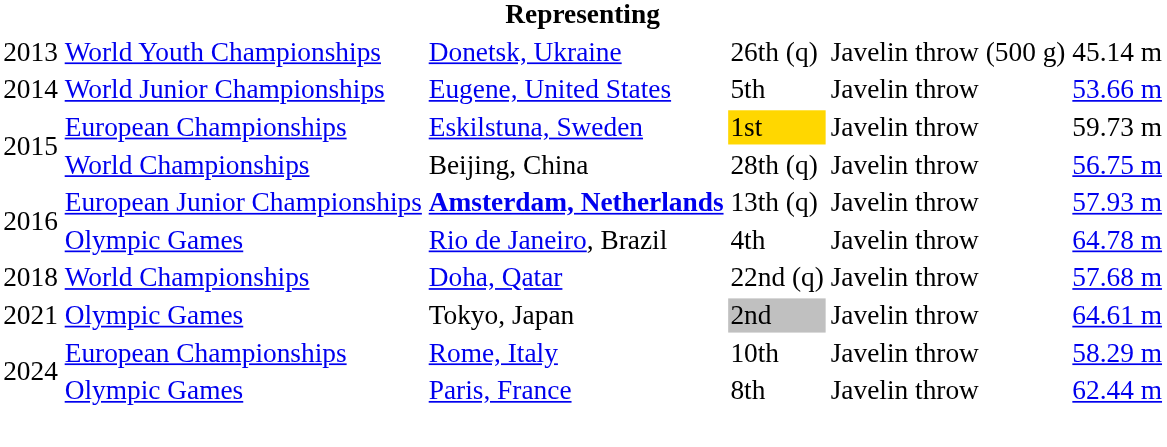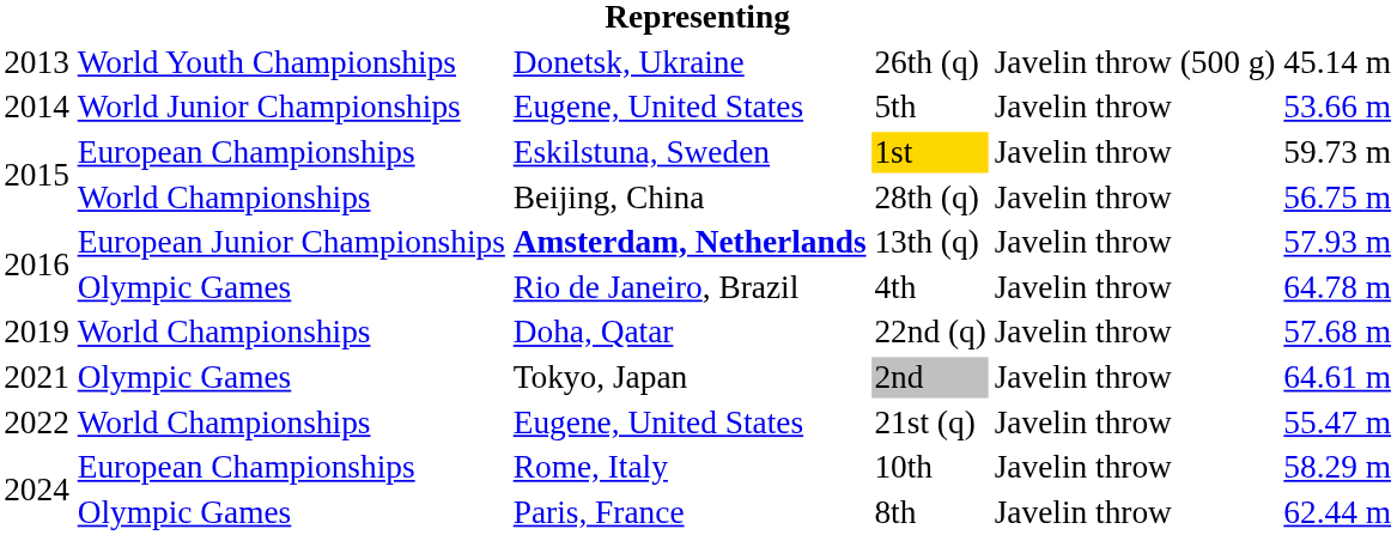22nd (q) | column 1: 2018 -> 2019
+ row: 2022 | World Championships | Eugene, United States | 21st (q) | Javelin throw | 55.47 m
